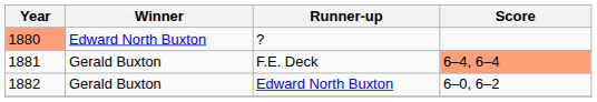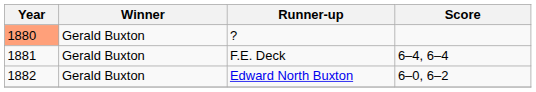? | Winner: Edward North Buxton -> Gerald Buxton
F.E. Deck | Score: lightsalmon background -> no background
